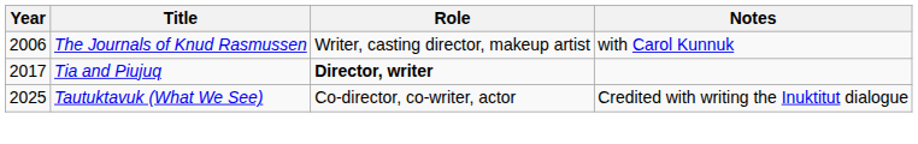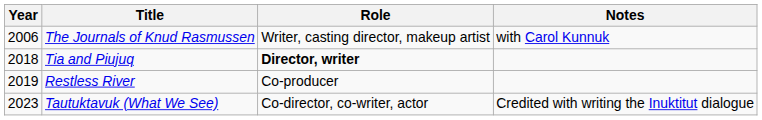Tia and Piujuq | Year: 2017 -> 2018
+ row: 2019 | Restless River | Co-producer
Tautuktavuk (What We See) | Year: 2025 -> 2023
